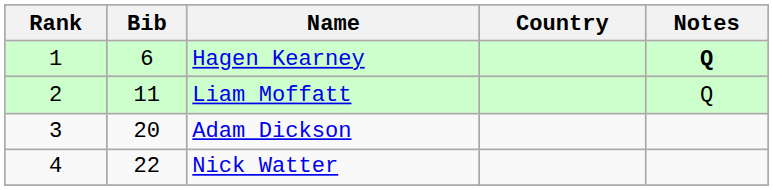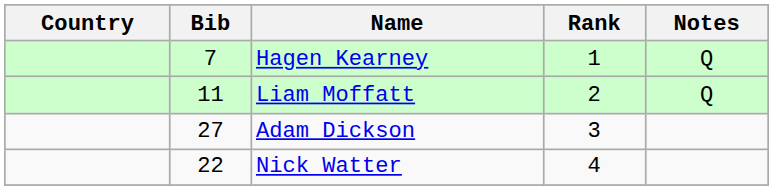columns swapped: Rank <-> Country
Hagen Kearney | Bib: 6 -> 7
Hagen Kearney | Notes: bold -> normal
Adam Dickson | Bib: 20 -> 27
